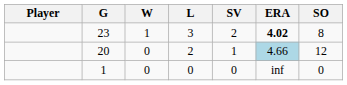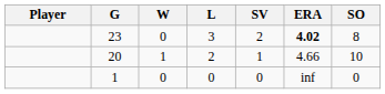23 | W: 1 -> 0
20 | W: 0 -> 1
20 | ERA: lightblue background -> no background
20 | SO: 12 -> 10
